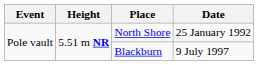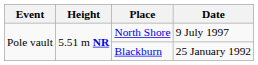North Shore | Date: 25 January 1992 -> 9 July 1997
Blackburn | Date: 9 July 1997 -> 25 January 1992
